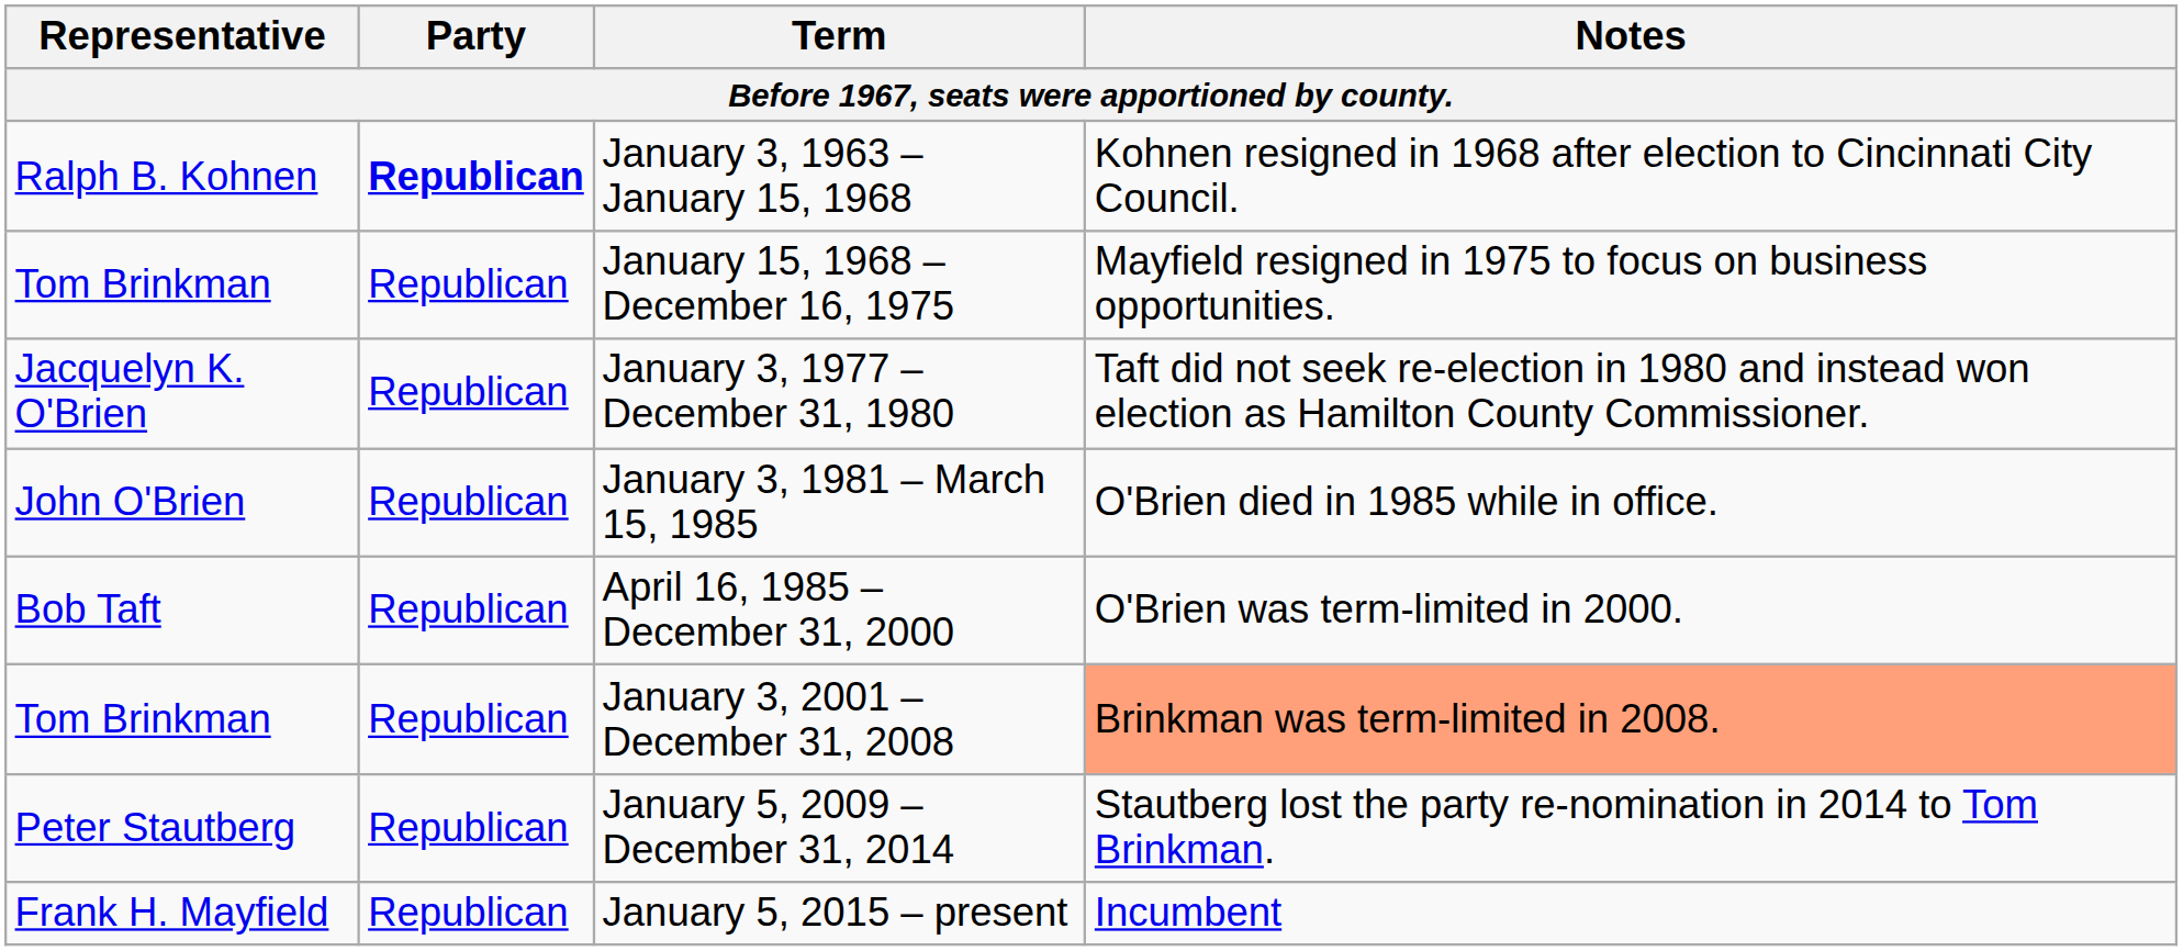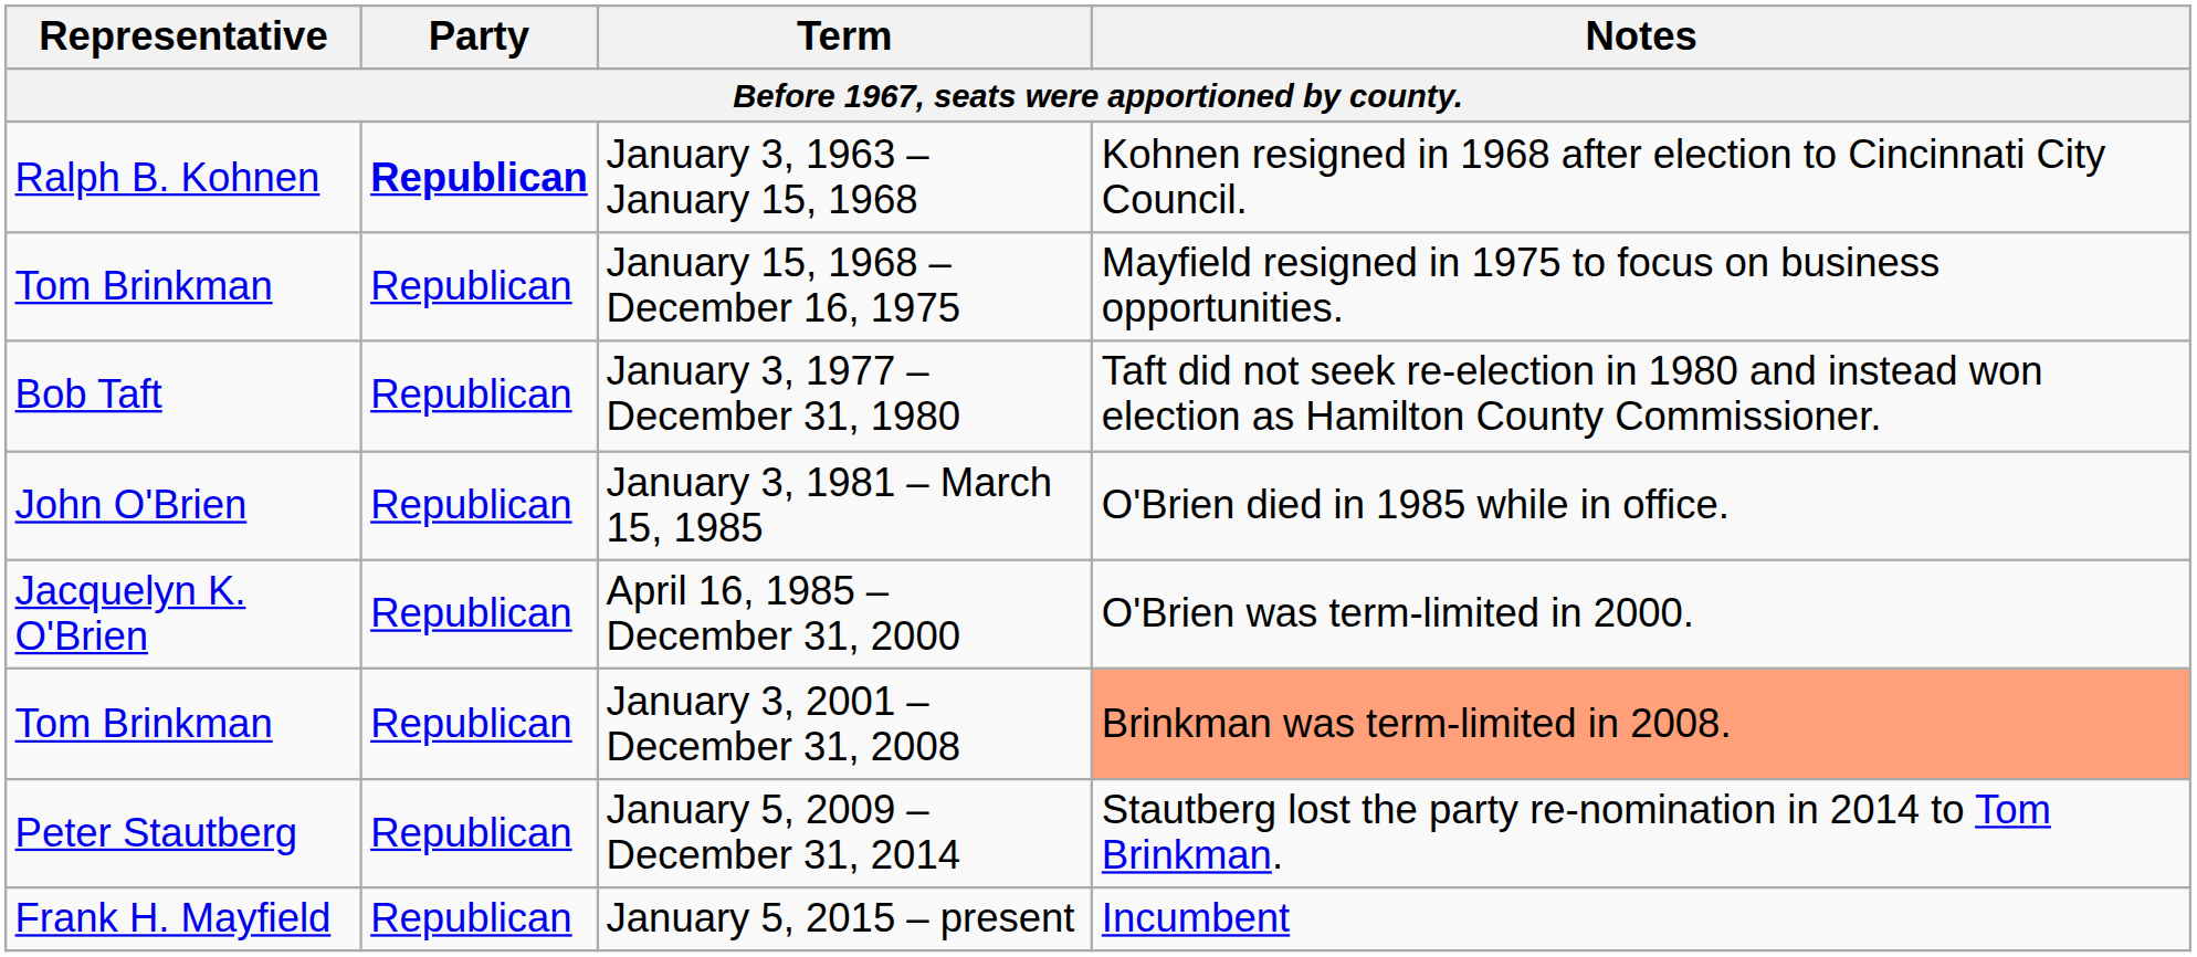January 3, 1977 – December 31, 1980 | Representative: Jacquelyn K. O'Brien -> Bob Taft
April 16, 1985 – December 31, 2000 | Representative: Bob Taft -> Jacquelyn K. O'Brien
